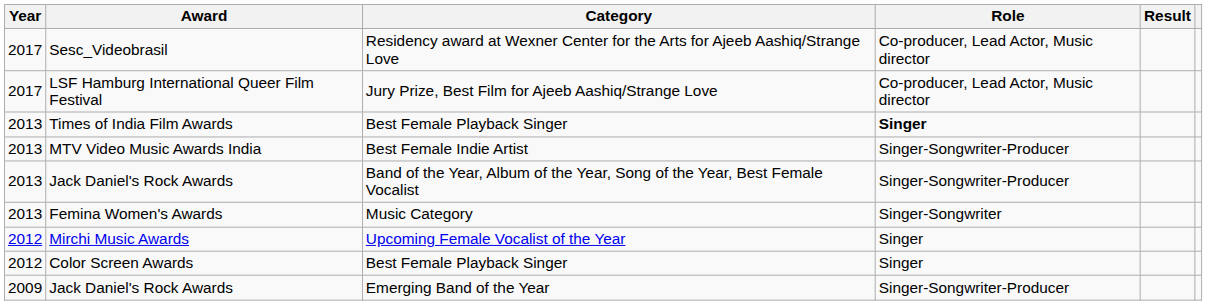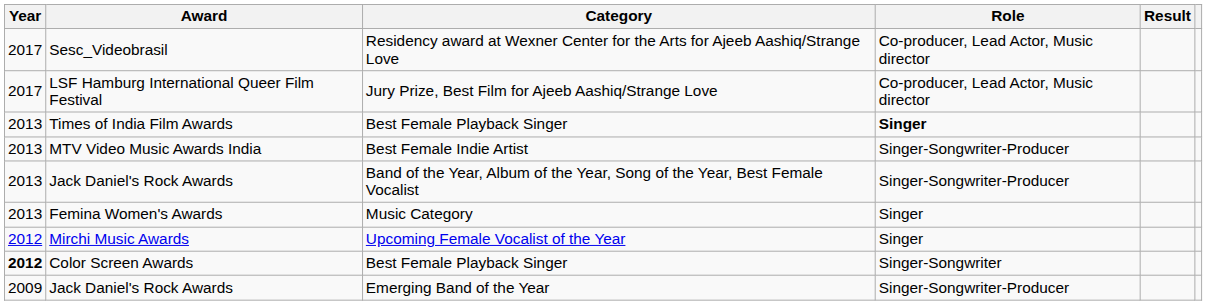Femina Women's Awards | Role: Singer-Songwriter -> Singer
Color Screen Awards | Year: normal -> bold
Color Screen Awards | Role: Singer -> Singer-Songwriter
